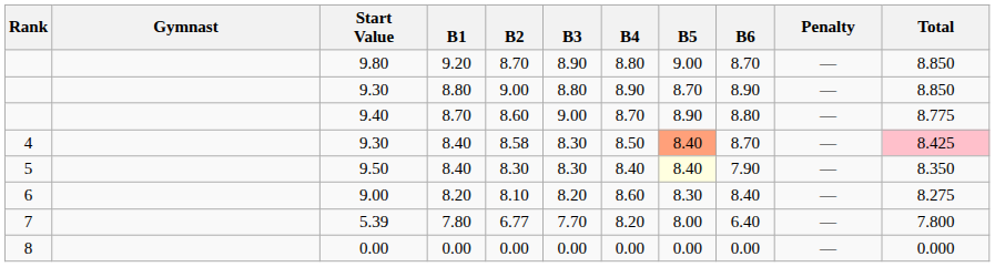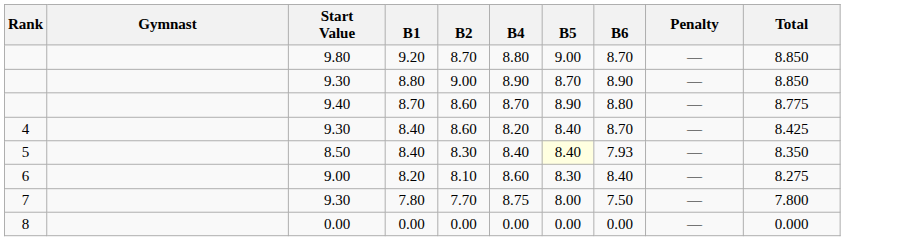- column: B3 | 8.90 | 8.80 | 9.00 | 8.30 | 8.30 | 8.20 | 7.70 | 0.00
4 / 8.40 | B2: 8.58 -> 8.60
4 / 8.40 | B4: 8.50 -> 8.20
4 / 8.40 | B5: lightsalmon background -> no background
4 / 8.40 | Total: pink background -> no background
5 / 8.40 | Start Value: 9.50 -> 8.50
5 / 8.40 | B6: 7.90 -> 7.93
7.80 | Start Value: 5.39 -> 9.30
7.80 | B2: 6.77 -> 7.70
7.80 | B4: 8.20 -> 8.75
7.80 | B6: 6.40 -> 7.50
